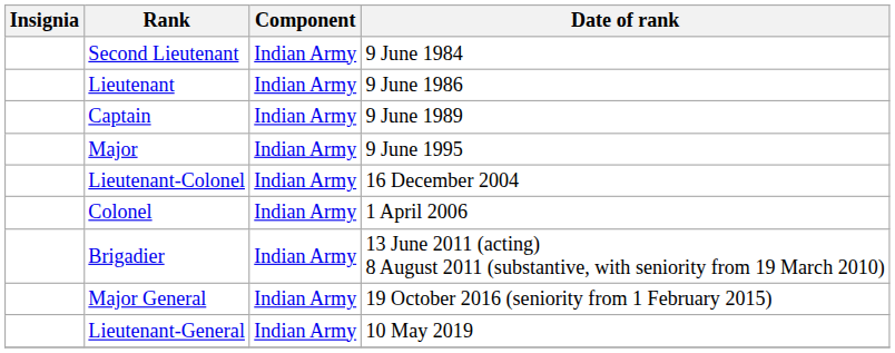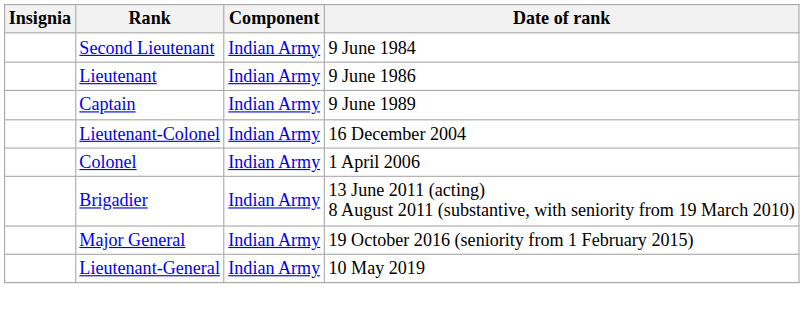- row: Major | Indian Army | 9 June 1995
